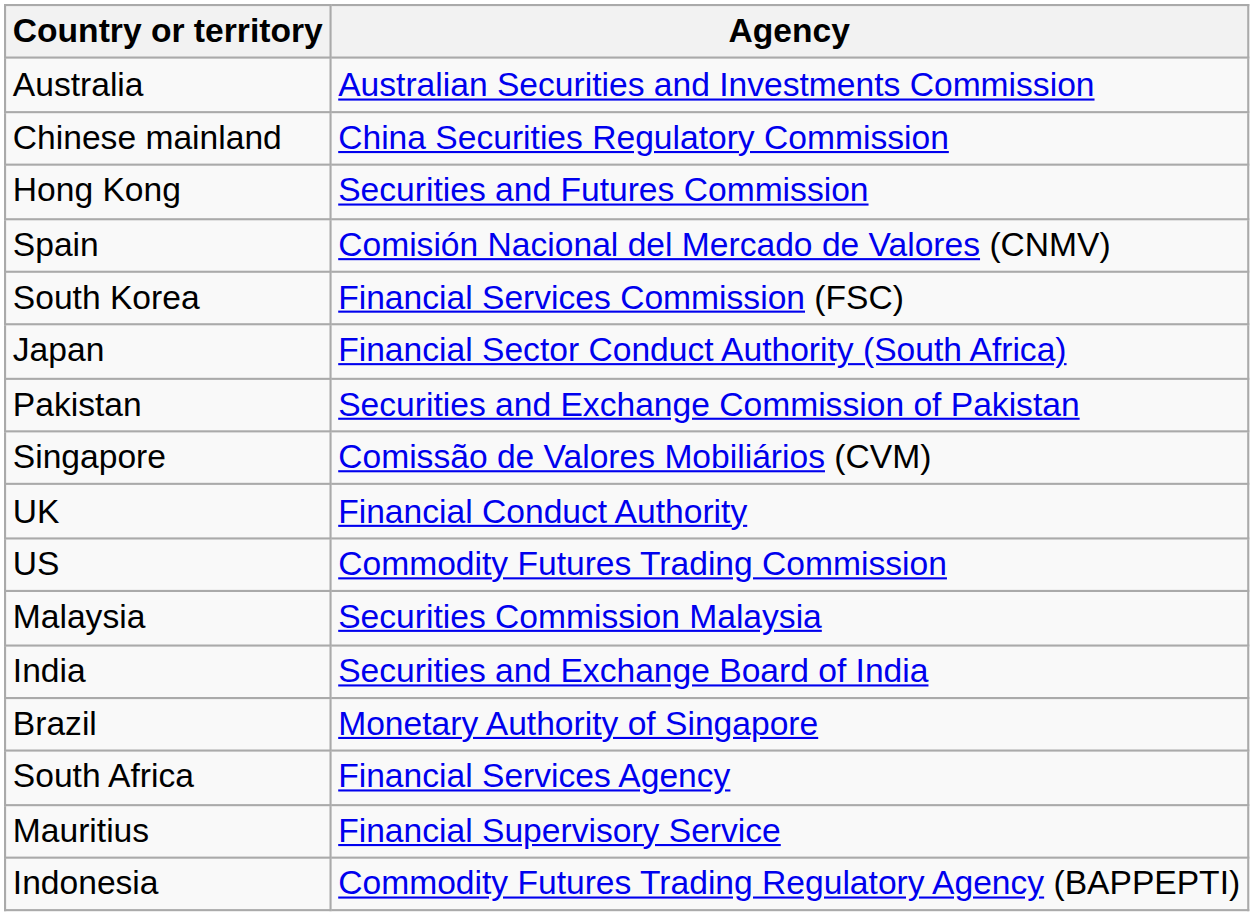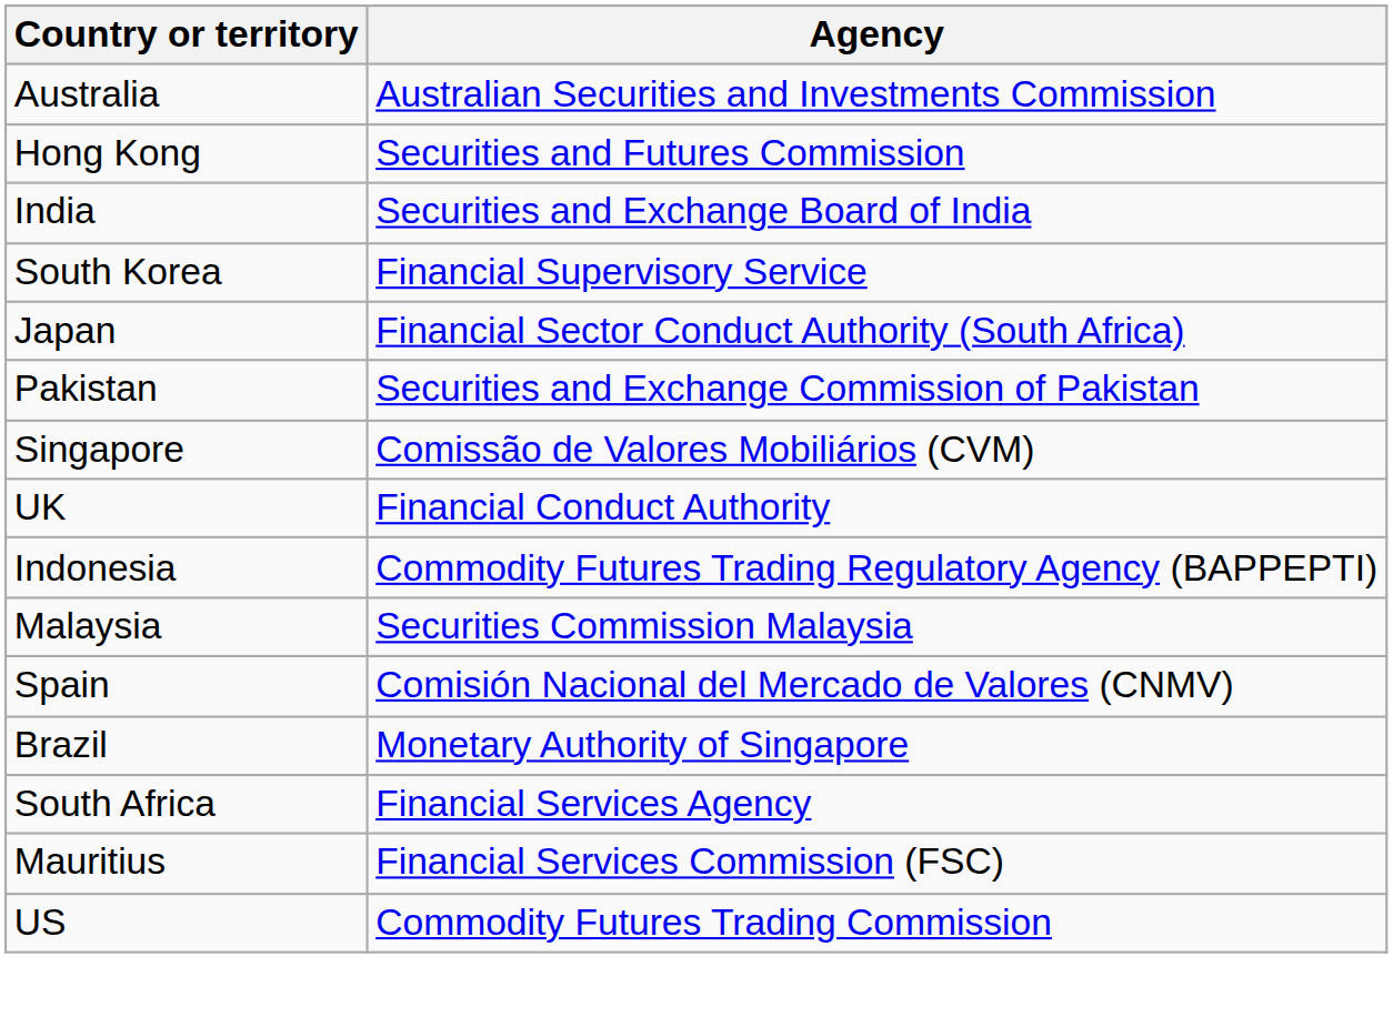- row: Chinese mainland | China Securities Regulatory Commission
rows swapped: India <-> Spain
South Korea | Agency: Financial Services Commission (FSC) -> Financial Supervisory Service
rows swapped: US <-> Indonesia
Mauritius | Agency: Financial Supervisory Service -> Financial Services Commission (FSC)
